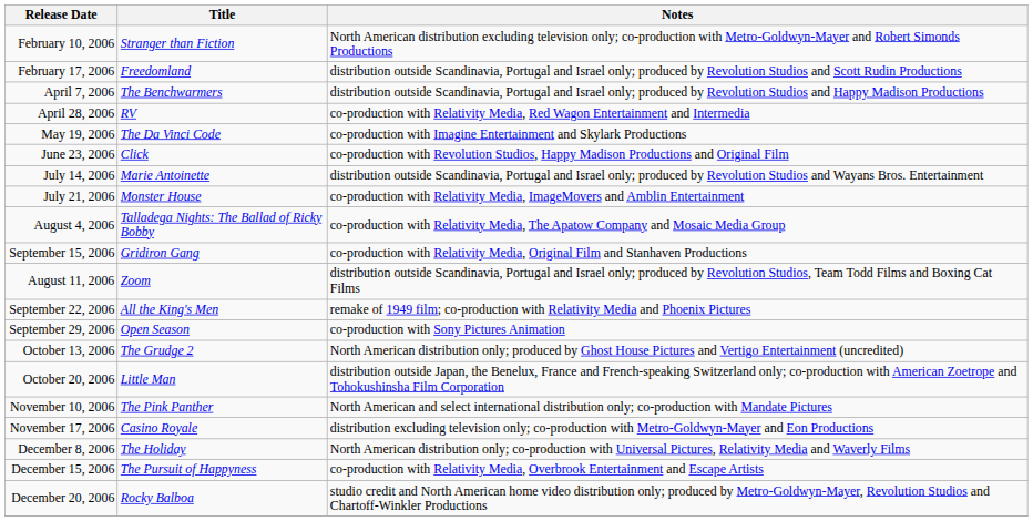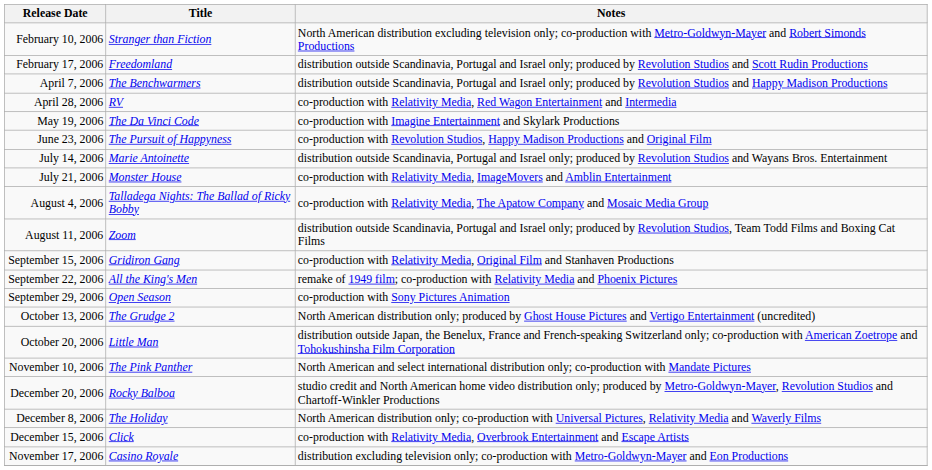June 23, 2006 | Title: Click -> The Pursuit of Happyness
rows swapped: August 11, 2006 <-> September 15, 2006
rows swapped: November 17, 2006 <-> December 20, 2006
December 15, 2006 | Title: The Pursuit of Happyness -> Click
